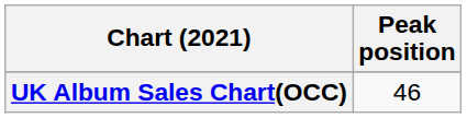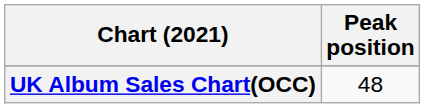UK Album Sales Chart(OCC) | Peak position: 46 -> 48
